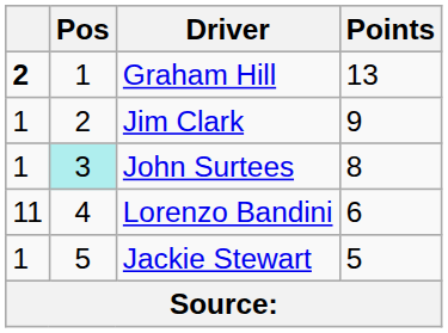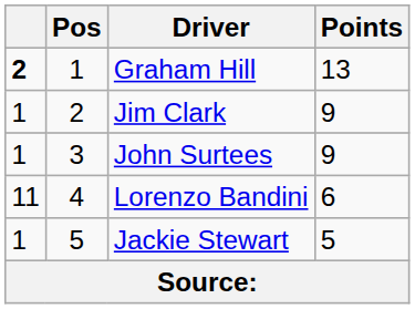John Surtees | Pos: paleturquoise background -> no background
John Surtees | Points: 8 -> 9
